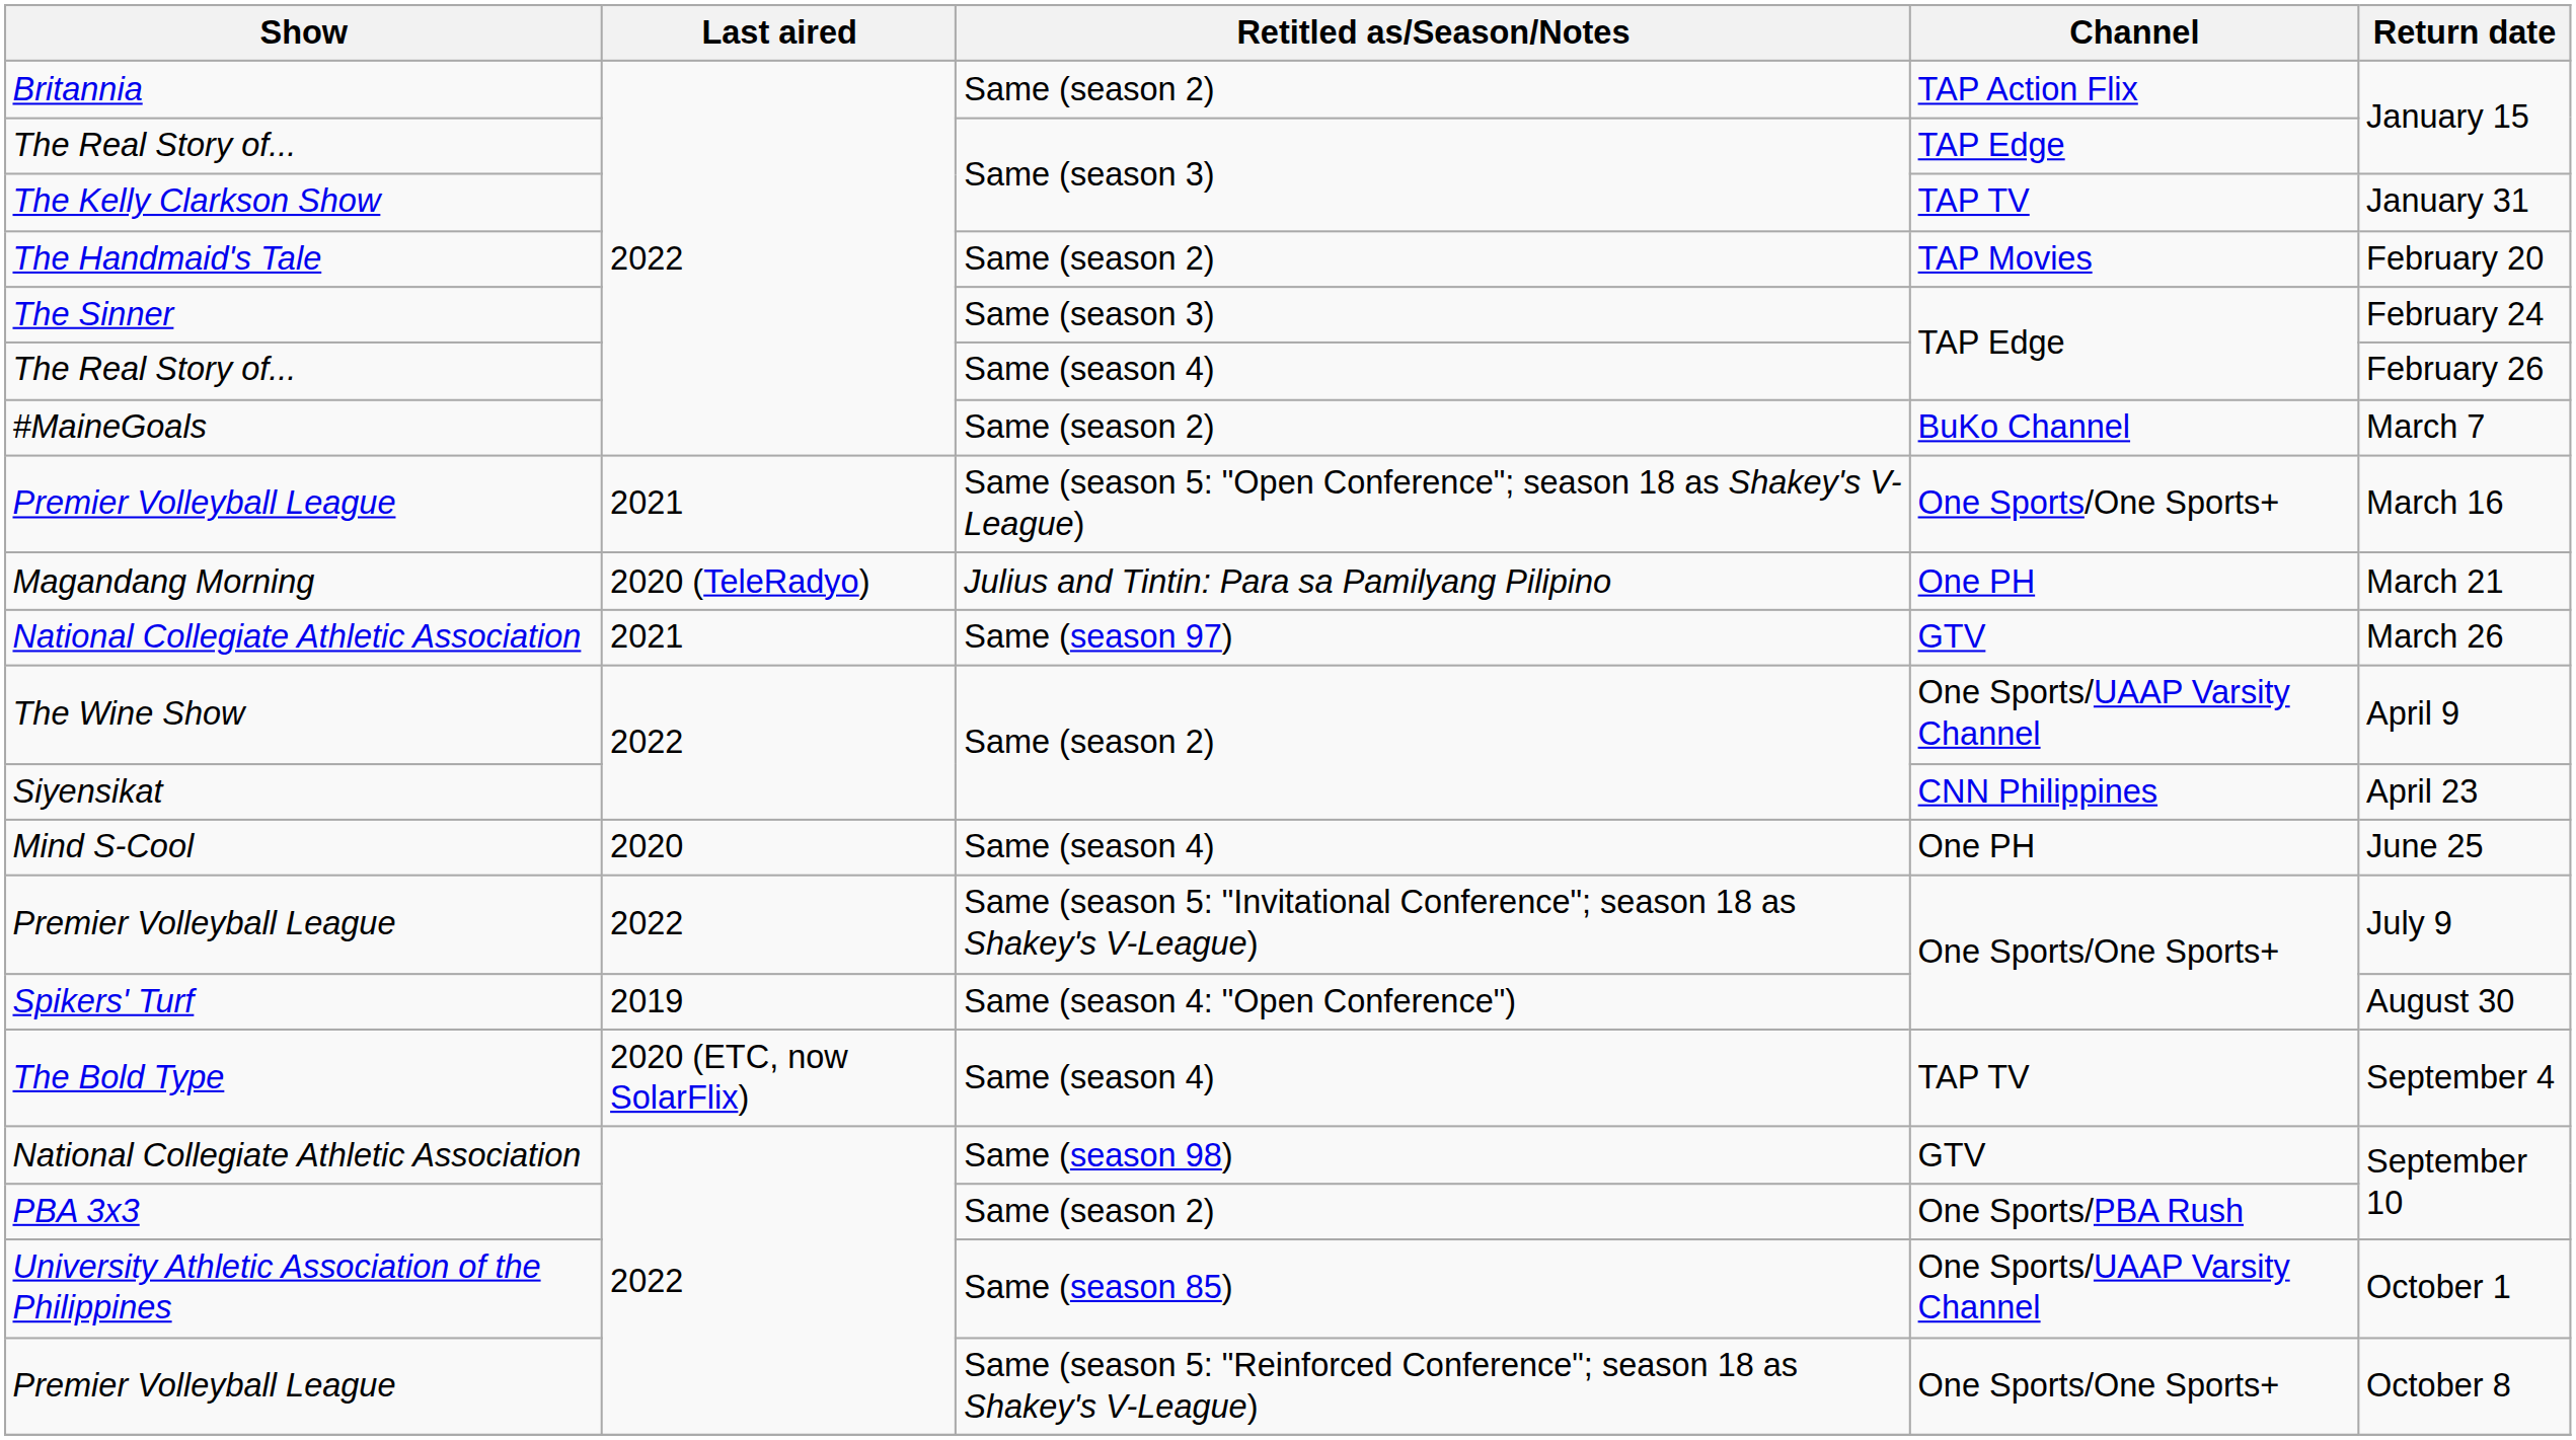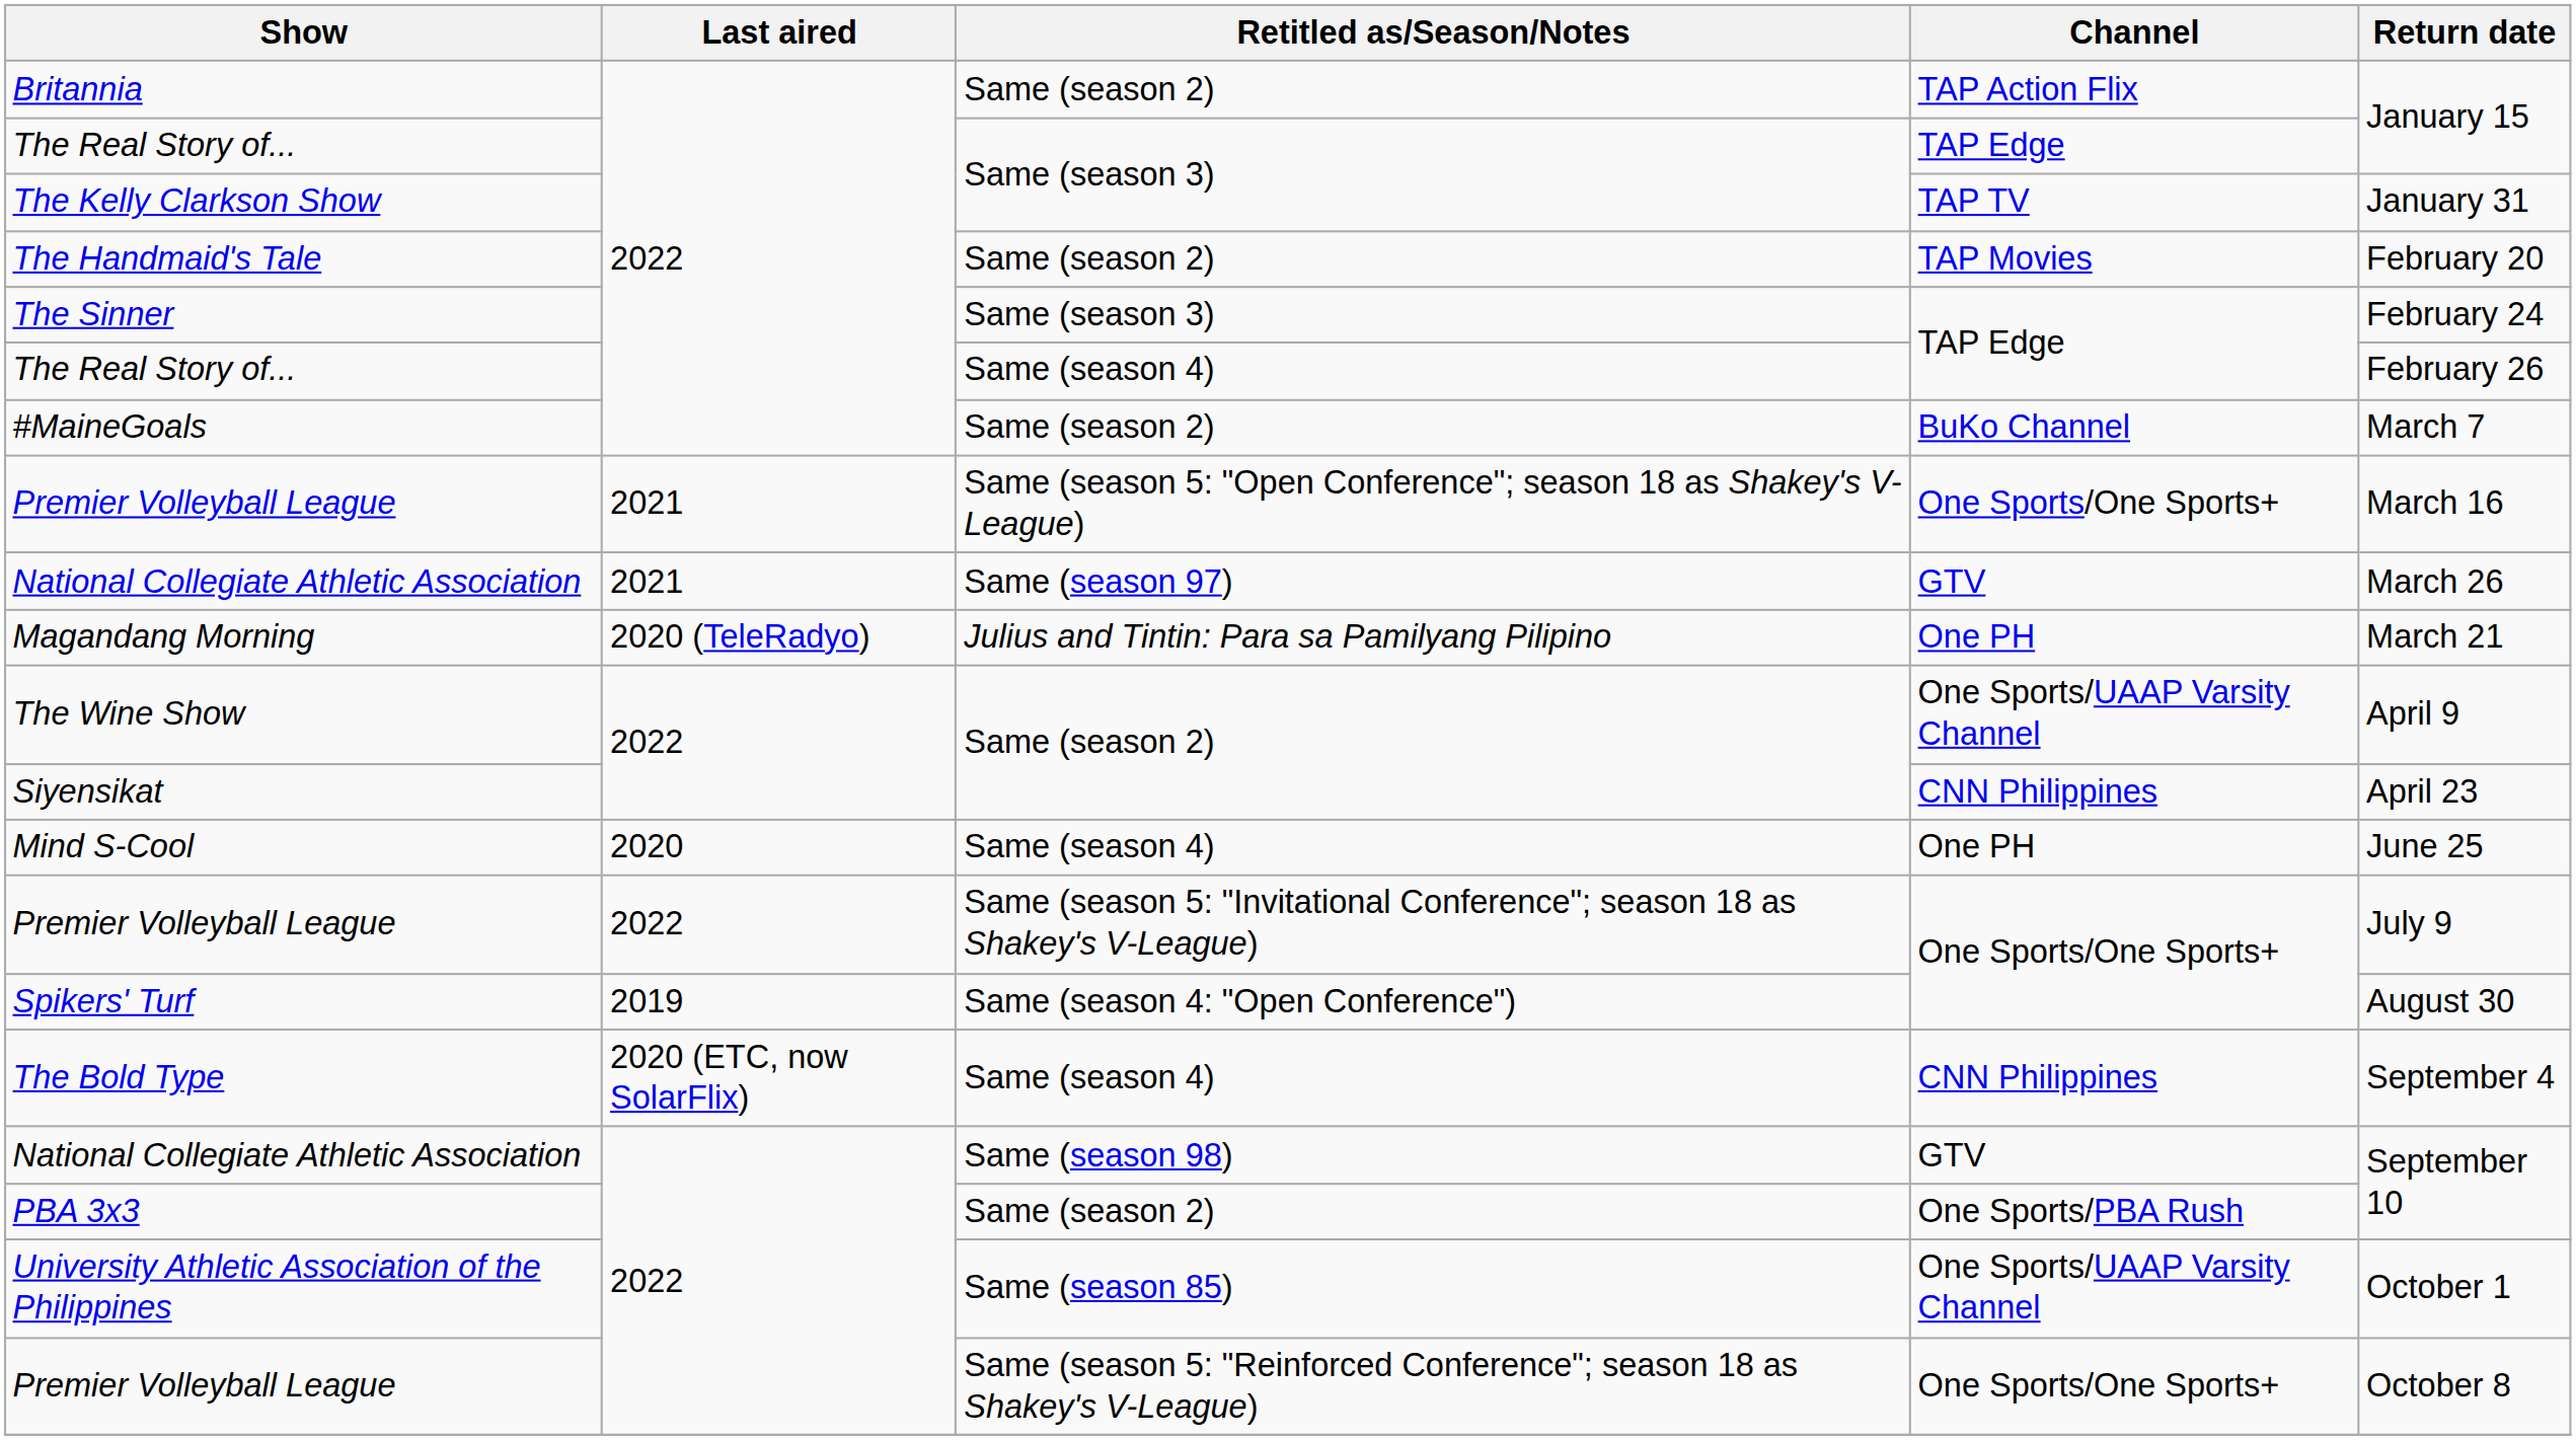rows swapped: Magandang Morning <-> National Collegiate Athletic Association / Same (season 97)
The Bold Type | Channel: TAP TV -> CNN Philippines
